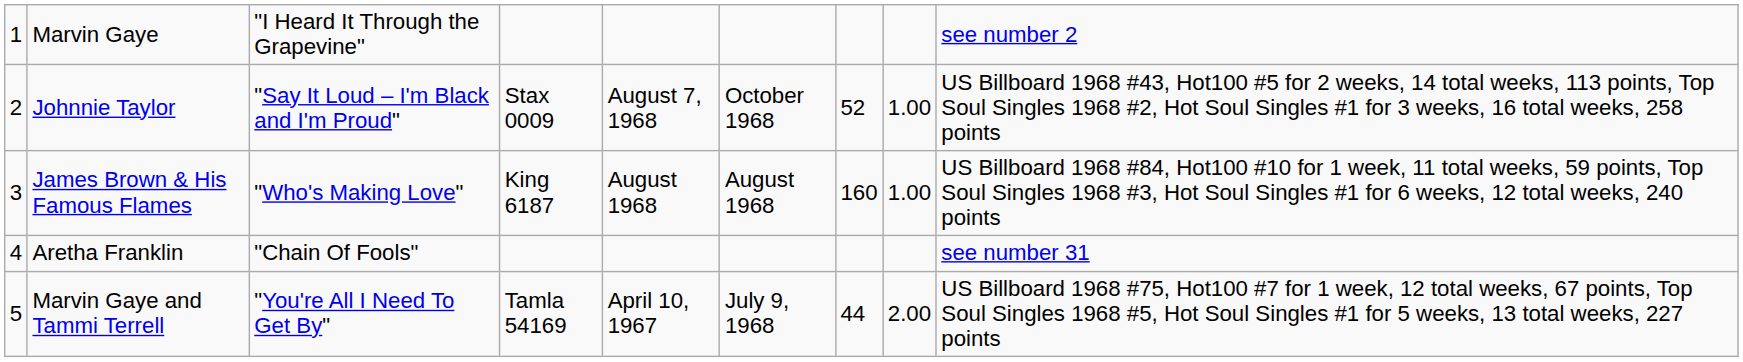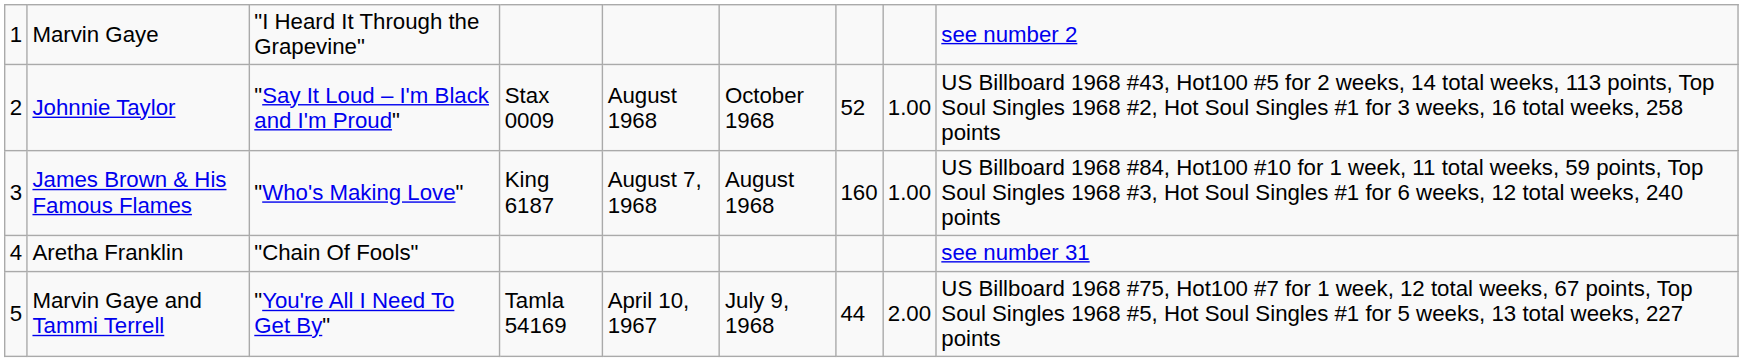Johnnie Taylor | column 5: August 7, 1968 -> August 1968
James Brown & His Famous Flames | column 5: August 1968 -> August 7, 1968
